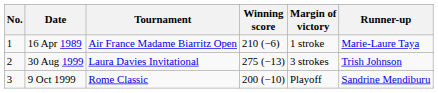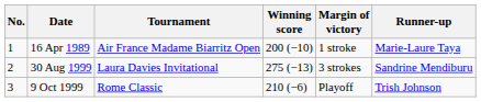16 Apr 1989 | Winning score: 210 (−6) -> 200 (−10)
30 Aug 1999 | Runner-up: Trish Johnson -> Sandrine Mendiburu
9 Oct 1999 | Winning score: 200 (−10) -> 210 (−6)
9 Oct 1999 | Runner-up: Sandrine Mendiburu -> Trish Johnson
